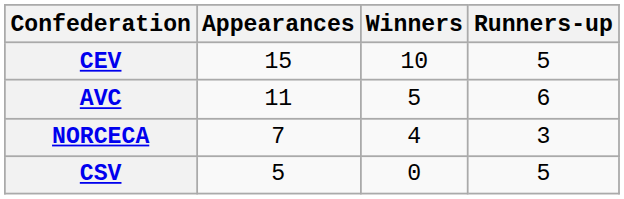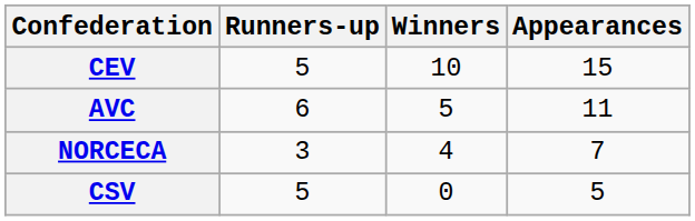columns swapped: Appearances <-> Runners-up
